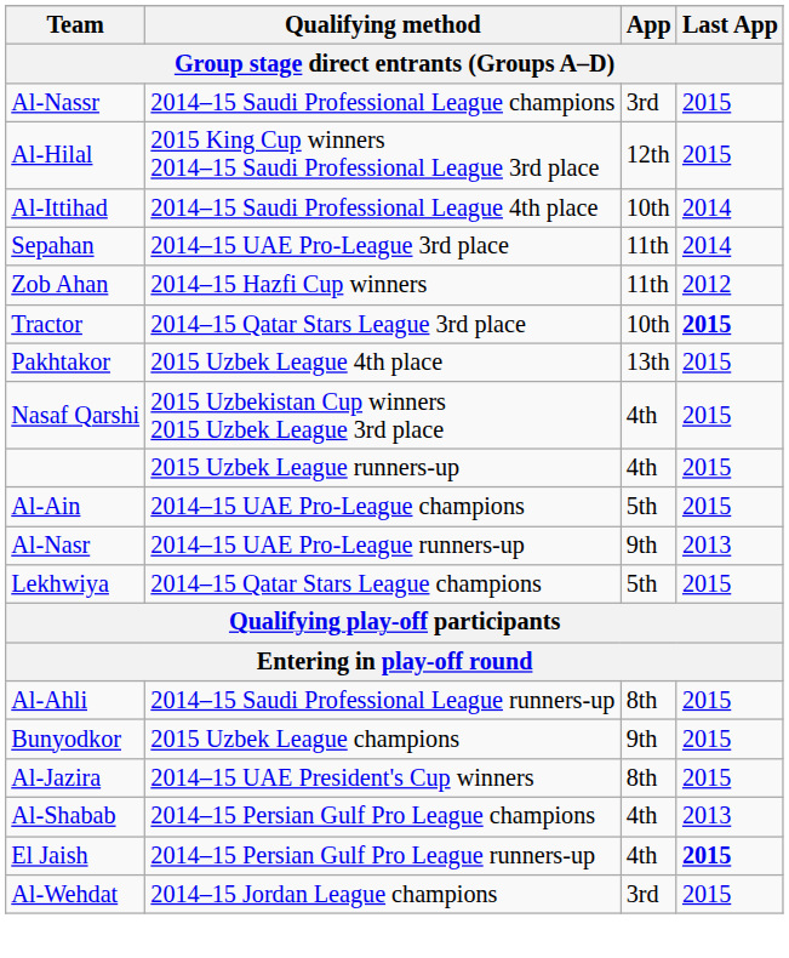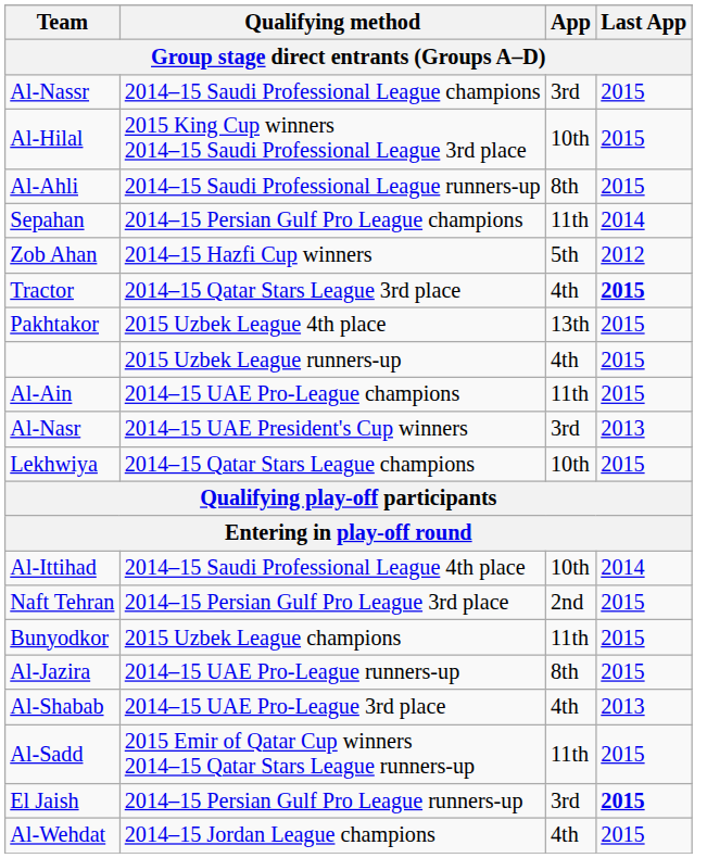Al-Hilal | App: 12th -> 10th
rows swapped: Al-Ahli <-> Al-Ittihad
Sepahan | Qualifying method: 2014–15 UAE Pro-League 3rd place -> 2014–15 Persian Gulf Pro League champions
Zob Ahan | App: 11th -> 5th
Tractor | App: 10th -> 4th
- row: Nasaf Qarshi | 2015 Uzbekistan Cup winners 2015 Uzbek League 3rd place | 4th | 2015
Al-Ain | App: 5th -> 11th
Al-Nasr | Qualifying method: 2014–15 UAE Pro-League runners-up -> 2014–15 UAE President's Cup winners
Al-Nasr | App: 9th -> 3rd
Lekhwiya | App: 5th -> 10th
+ row: Naft Tehran | 2014–15 Persian Gulf Pro League 3rd place | 2nd | 2015
Bunyodkor | App: 9th -> 11th
Al-Jazira | Qualifying method: 2014–15 UAE President's Cup winners -> 2014–15 UAE Pro-League runners-up
Al-Shabab | Qualifying method: 2014–15 Persian Gulf Pro League champions -> 2014–15 UAE Pro-League 3rd place
+ row: Al-Sadd | 2015 Emir of Qatar Cup winners 2014–15 Qatar Stars League runners-up | 11th | 2015
El Jaish | App: 4th -> 3rd
Al-Wehdat | App: 3rd -> 4th
